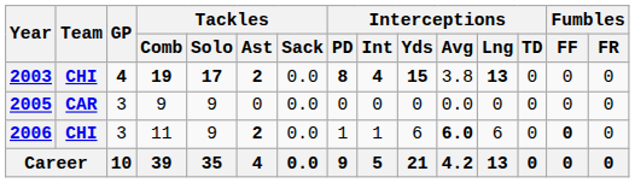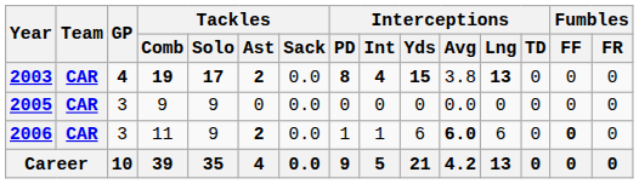2003 | Team: CHI -> CAR
2006 | Team: CHI -> CAR
